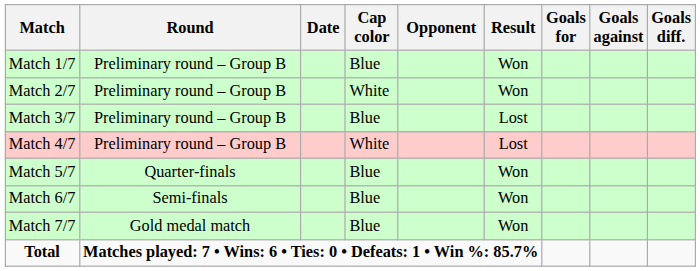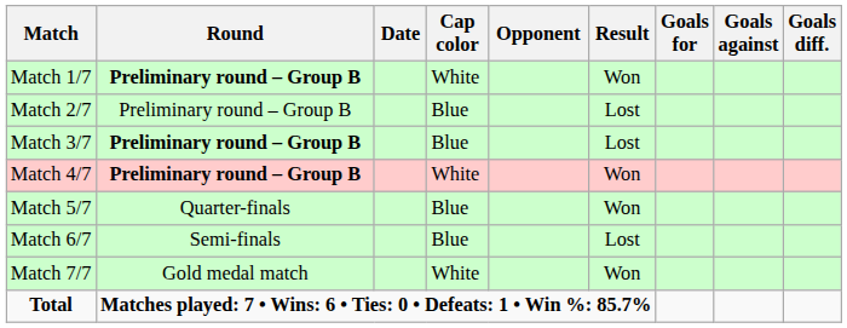Match 1/7 | Round: normal -> bold
Match 1/7 | Cap color: Blue -> White
Match 2/7 | Cap color: White -> Blue
Match 2/7 | Result: Won -> Lost
Match 3/7 | Round: normal -> bold
Match 4/7 | Round: normal -> bold
Match 4/7 | Result: Lost -> Won
Match 6/7 | Result: Won -> Lost
Match 7/7 | Cap color: Blue -> White
